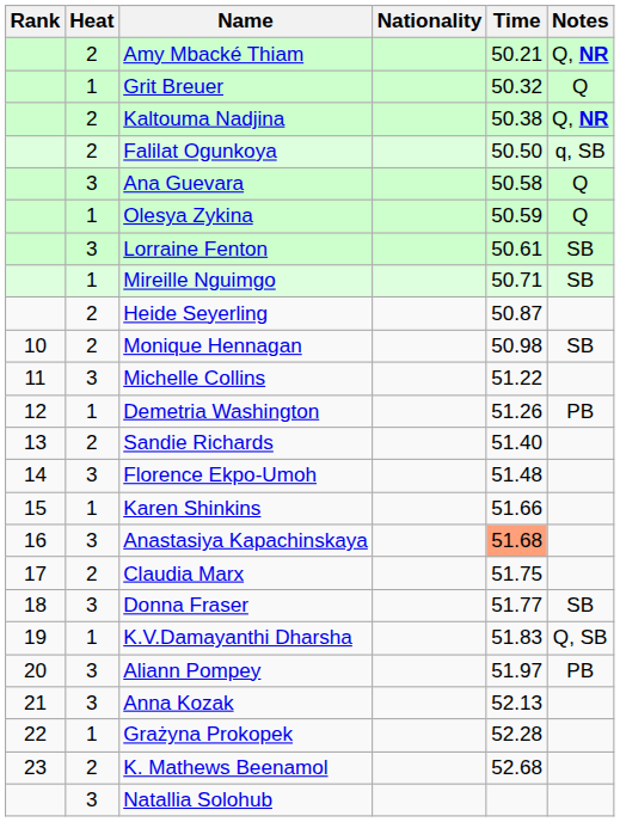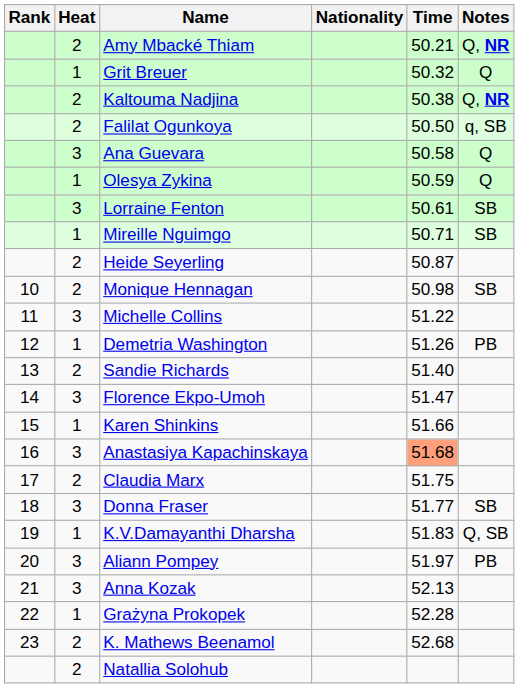Florence Ekpo-Umoh | Time: 51.48 -> 51.47
Natallia Solohub | Heat: 3 -> 2
